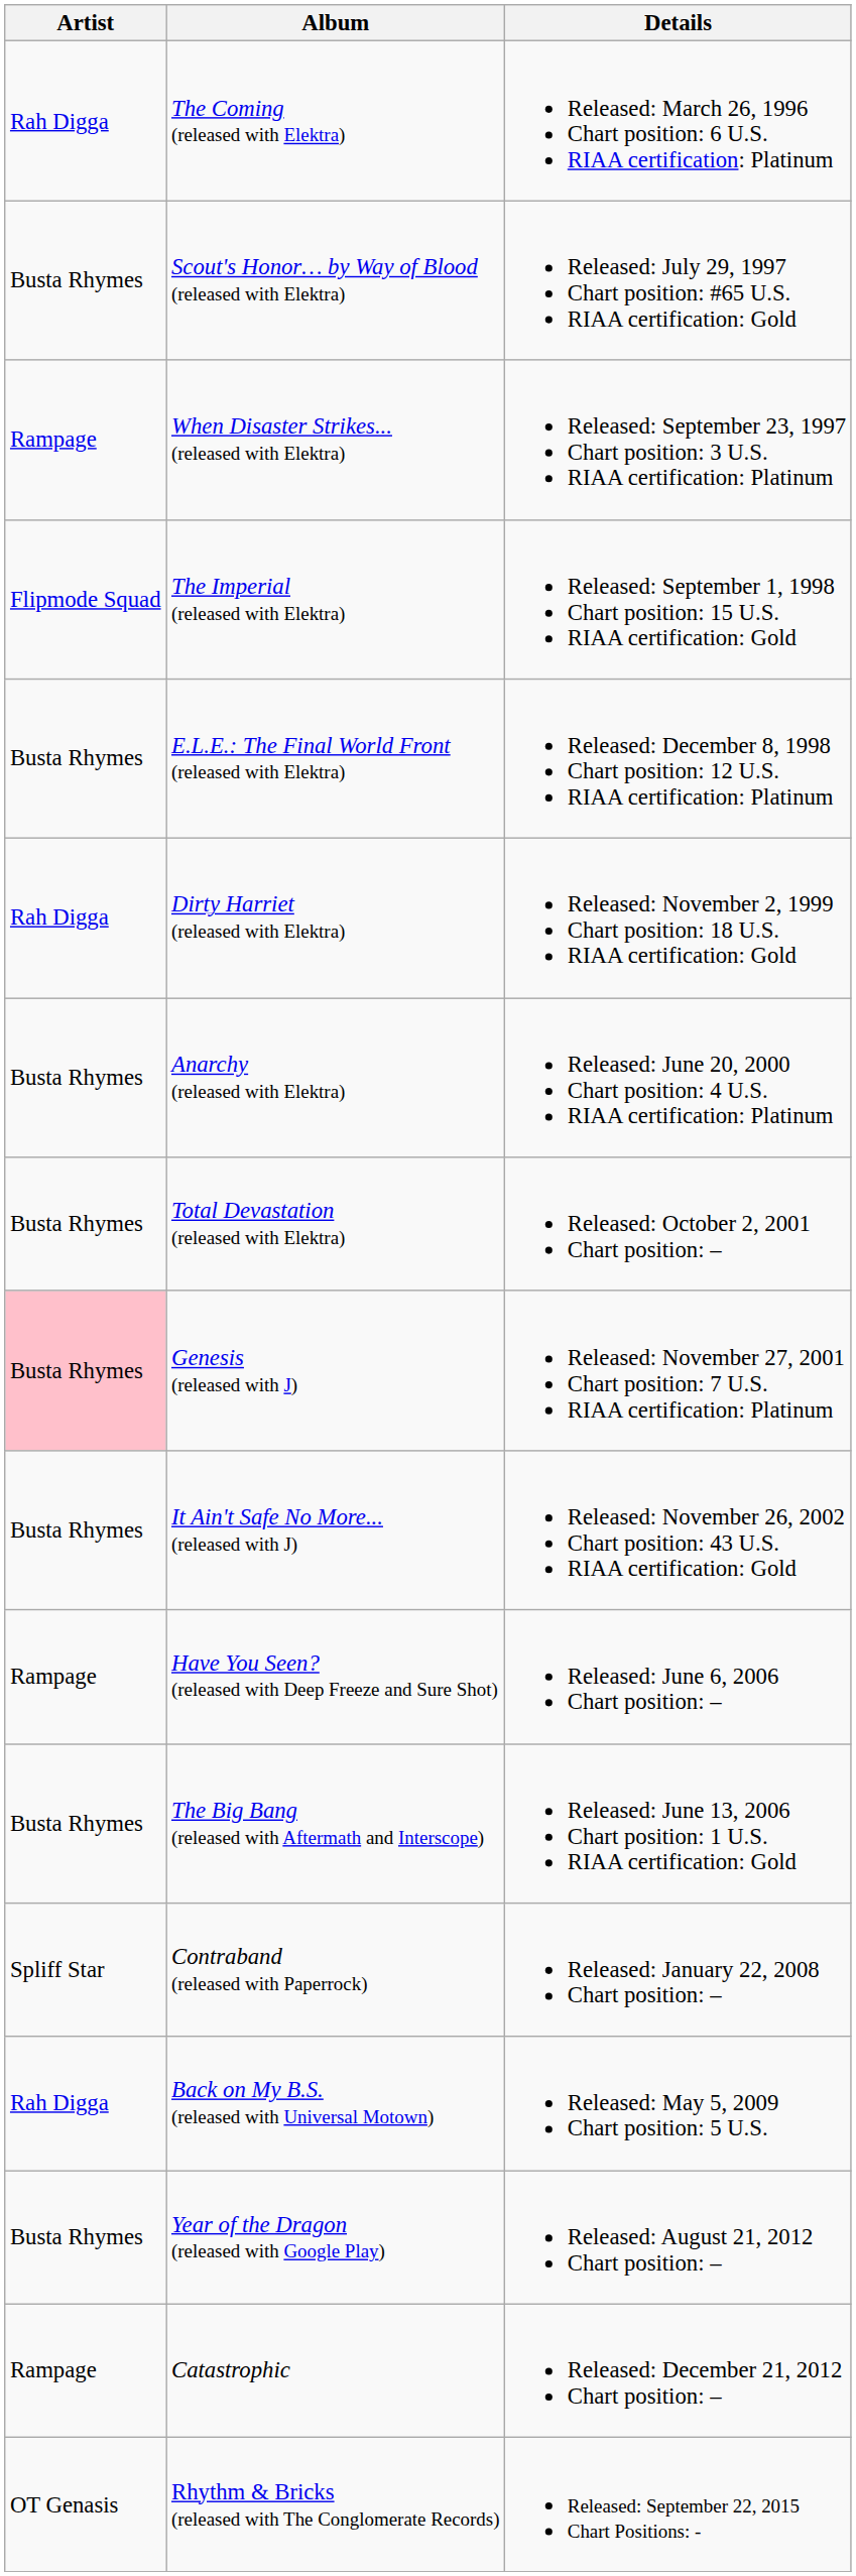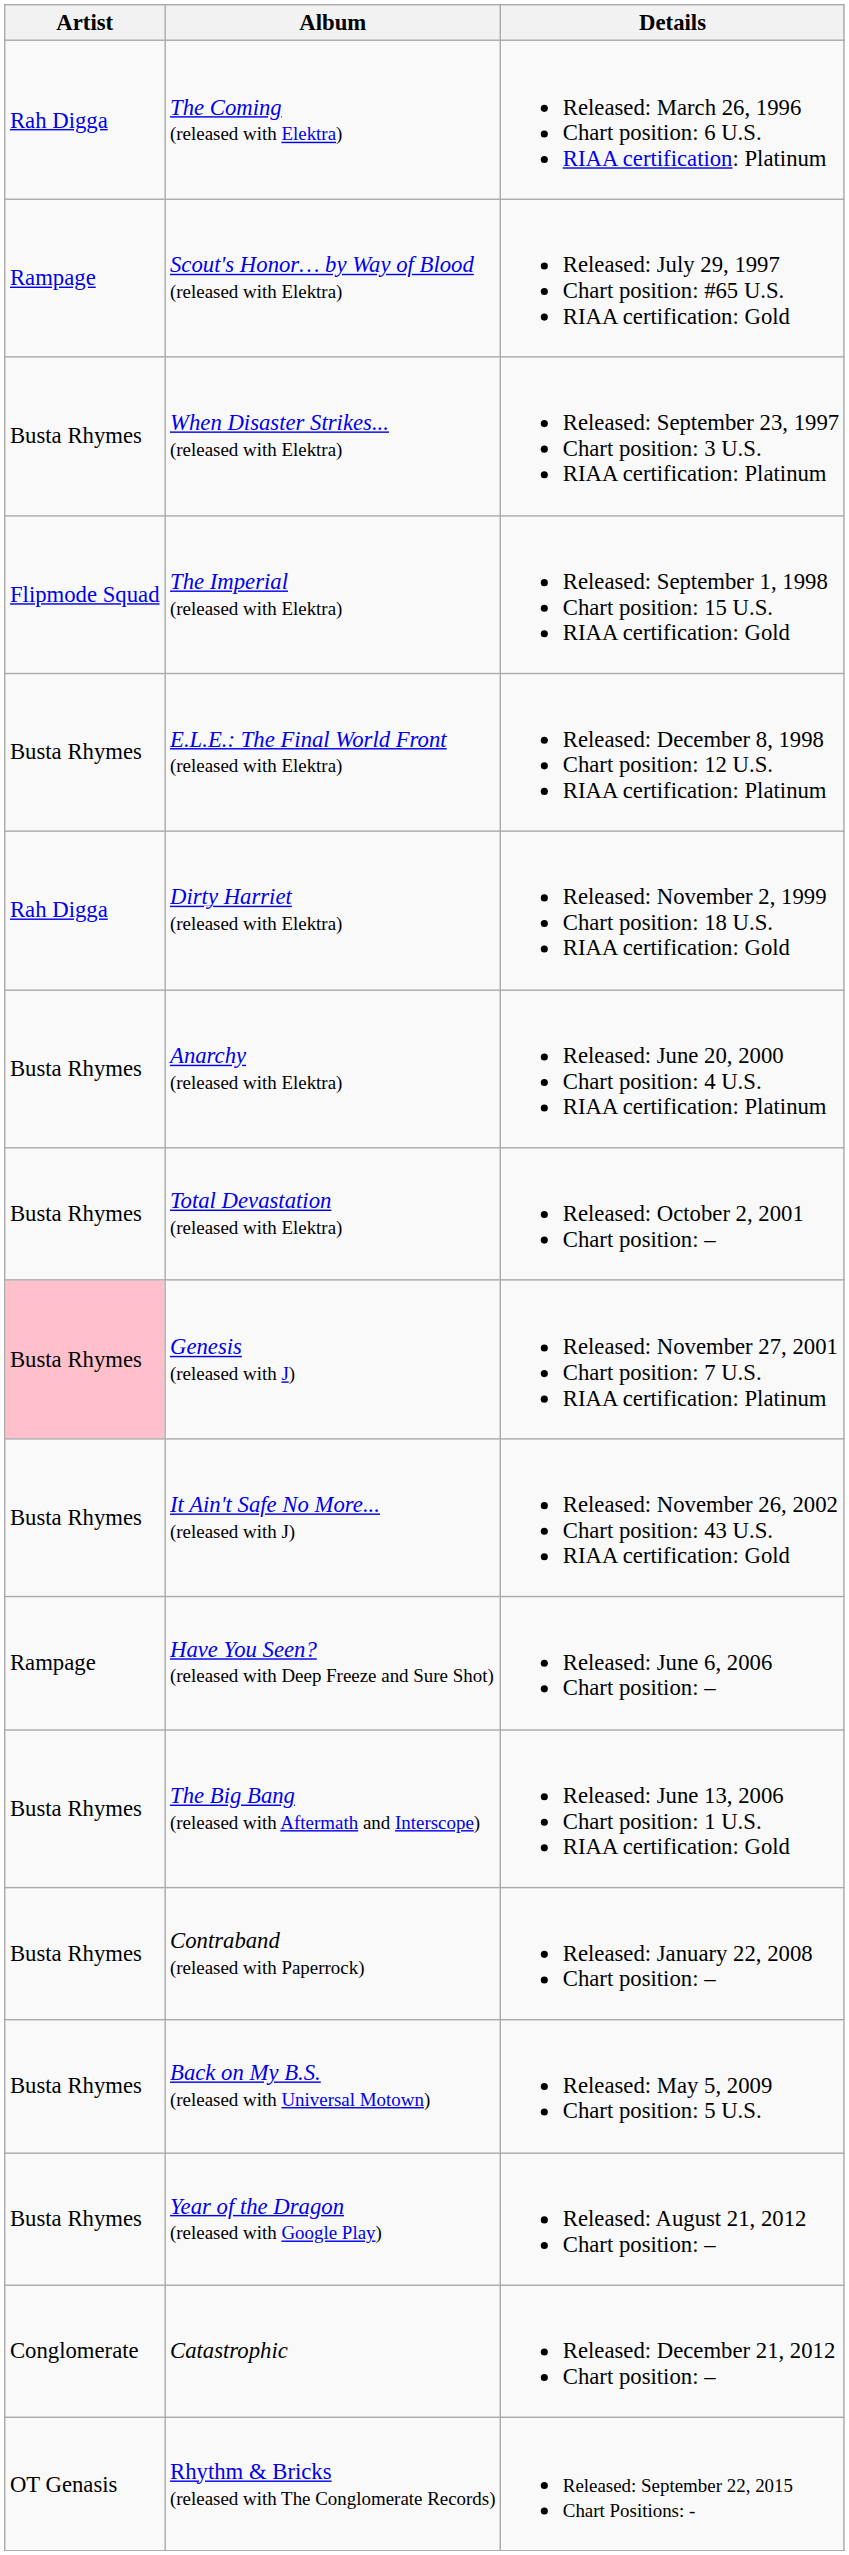Scout's Honor… by Way of Blood (released with Elektra) | Artist: Busta Rhymes -> Rampage
When Disaster Strikes... (released with Elektra) | Artist: Rampage -> Busta Rhymes
Contraband (released with Paperrock) | Artist: Spliff Star -> Busta Rhymes
Back on My B.S. (released with Universal Motown) | Artist: Rah Digga -> Busta Rhymes
Catastrophic | Artist: Rampage -> Conglomerate
